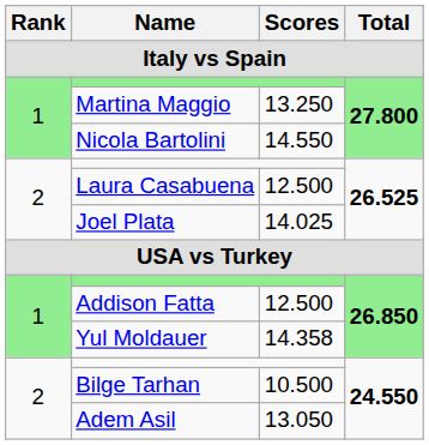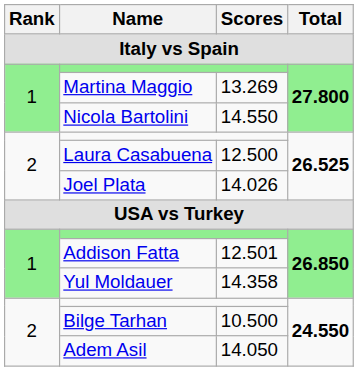Martina Maggio | Scores: 13.250 -> 13.269
Joel Plata | Scores: 14.025 -> 14.026
Addison Fatta | Scores: 12.500 -> 12.501
Adem Asil | Scores: 13.050 -> 14.050
